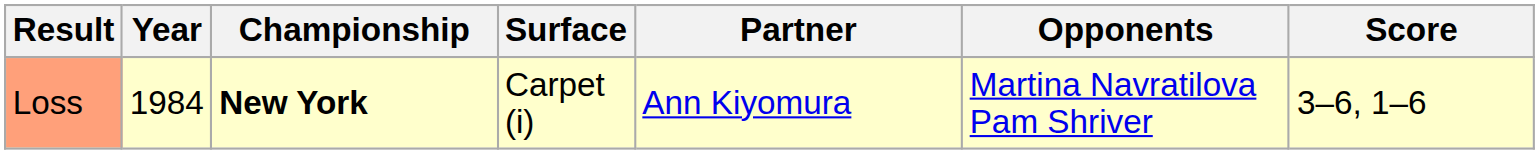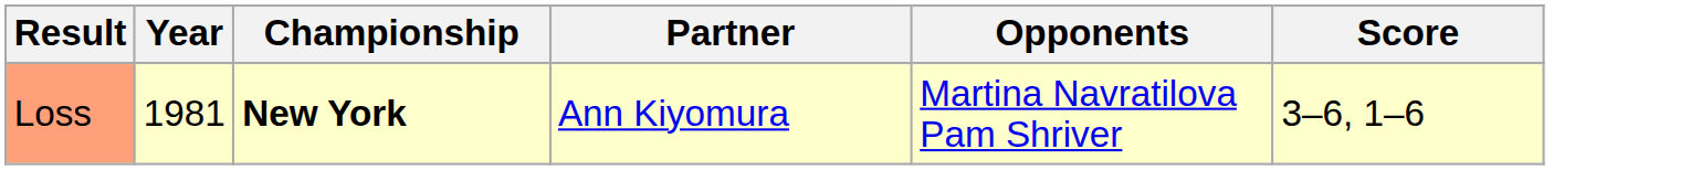- column: Surface | Carpet (i)
Loss | Year: 1984 -> 1981
